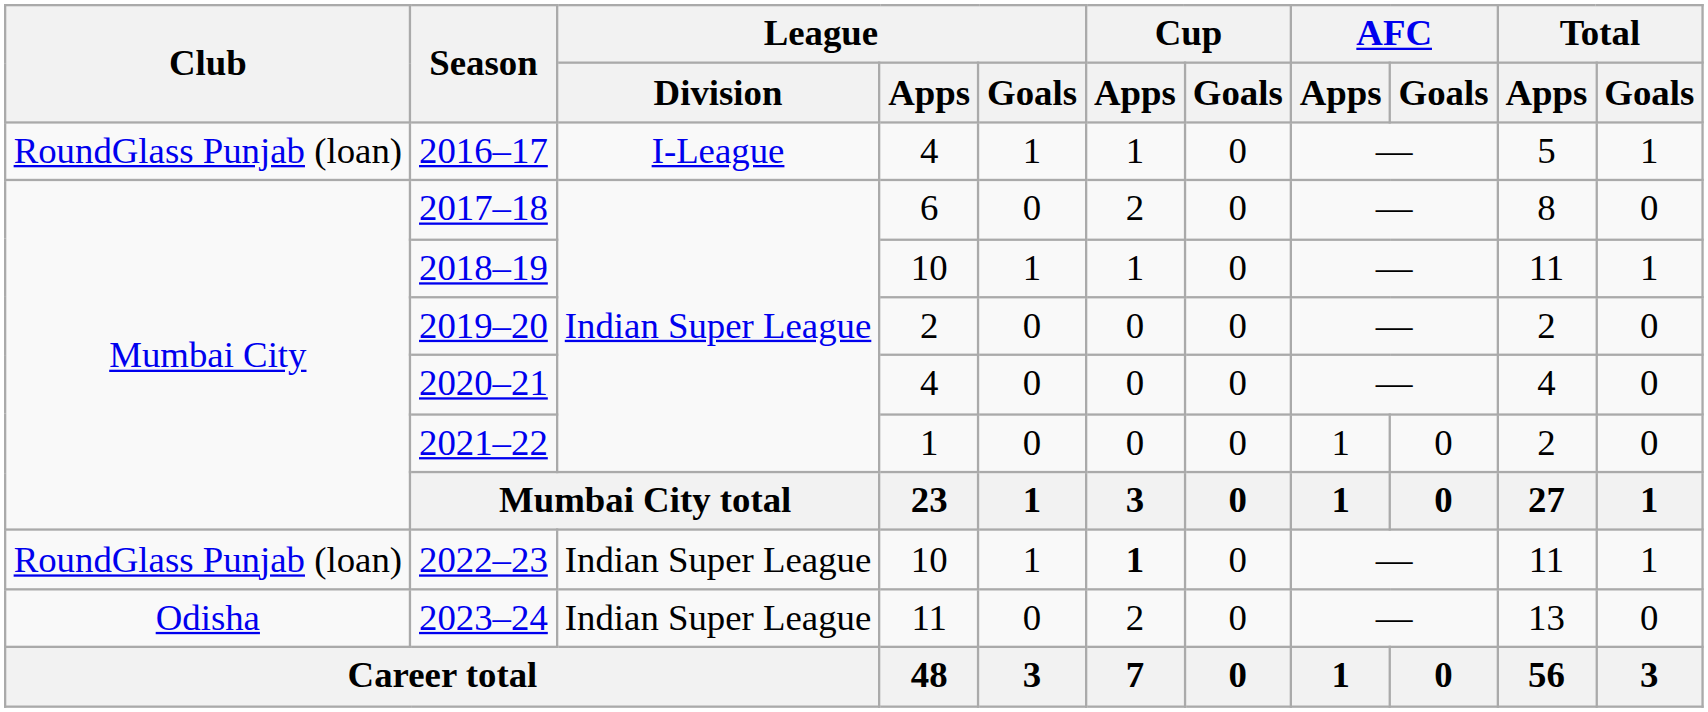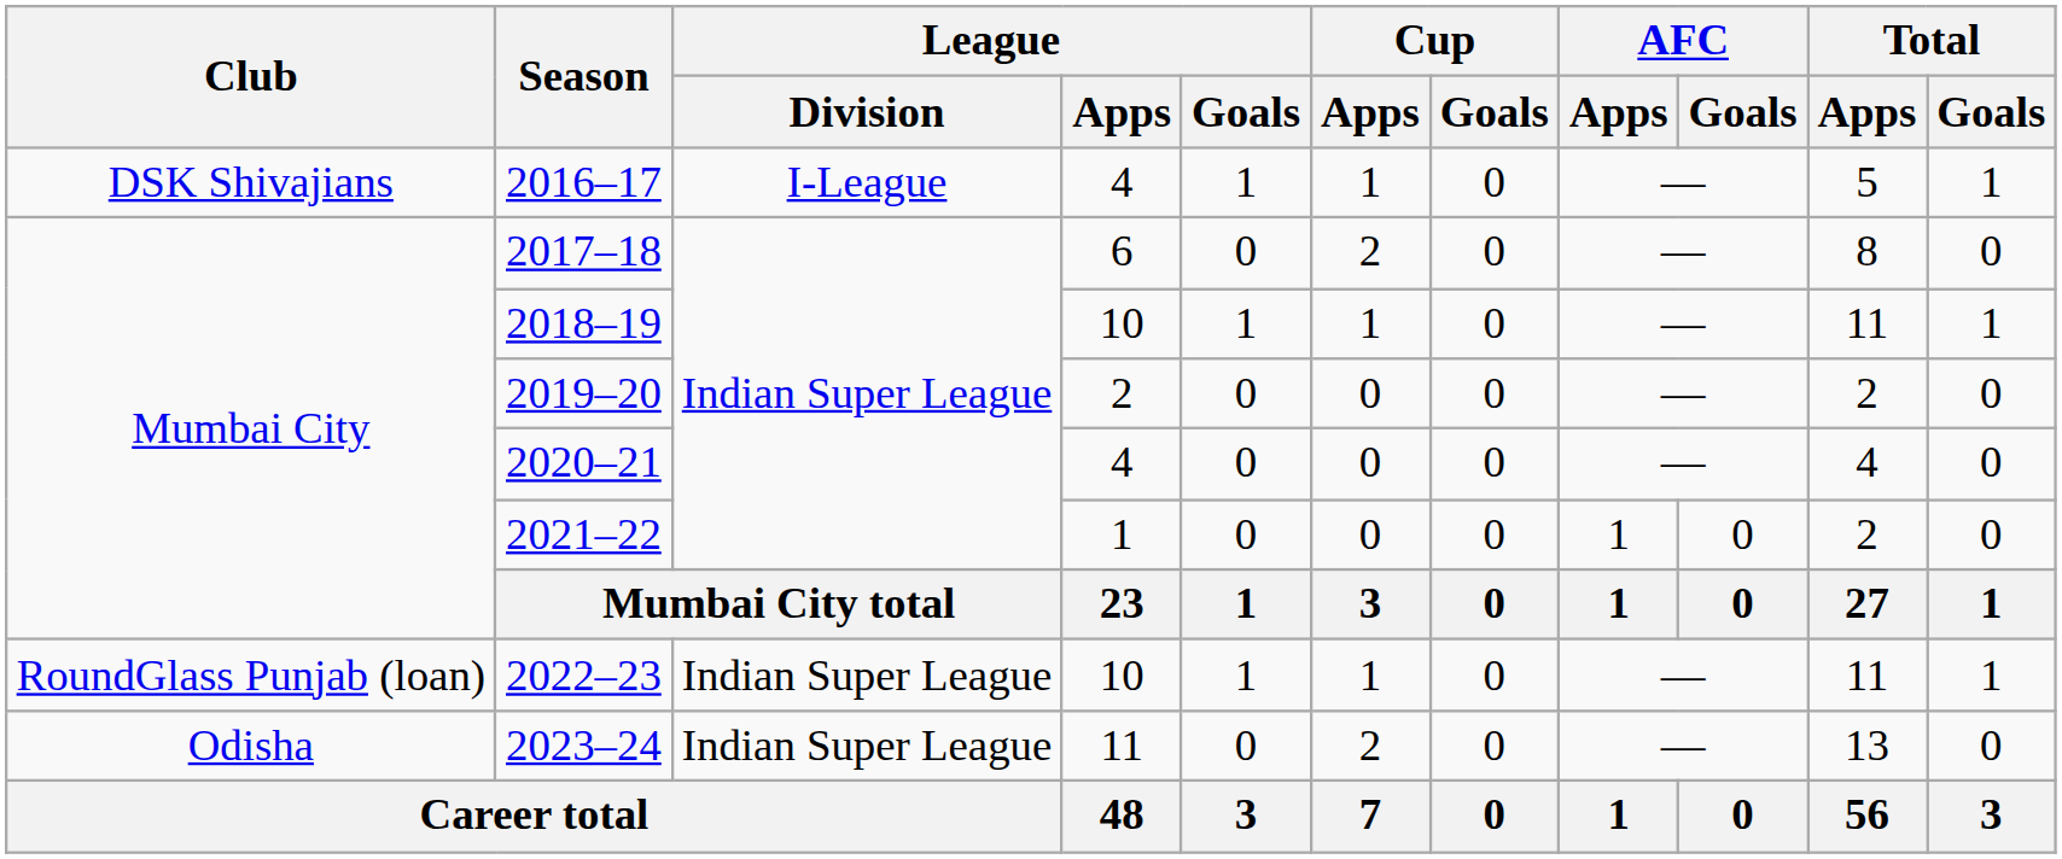2016–17 | Club: RoundGlass Punjab (loan) -> DSK Shivajians
2022–23 | Cup / Apps: bold -> normal
